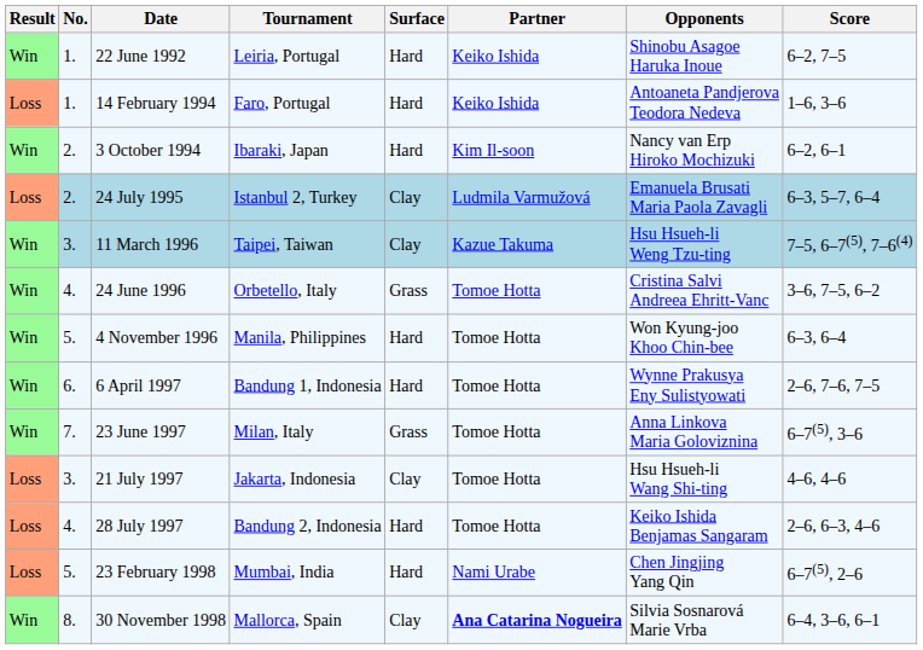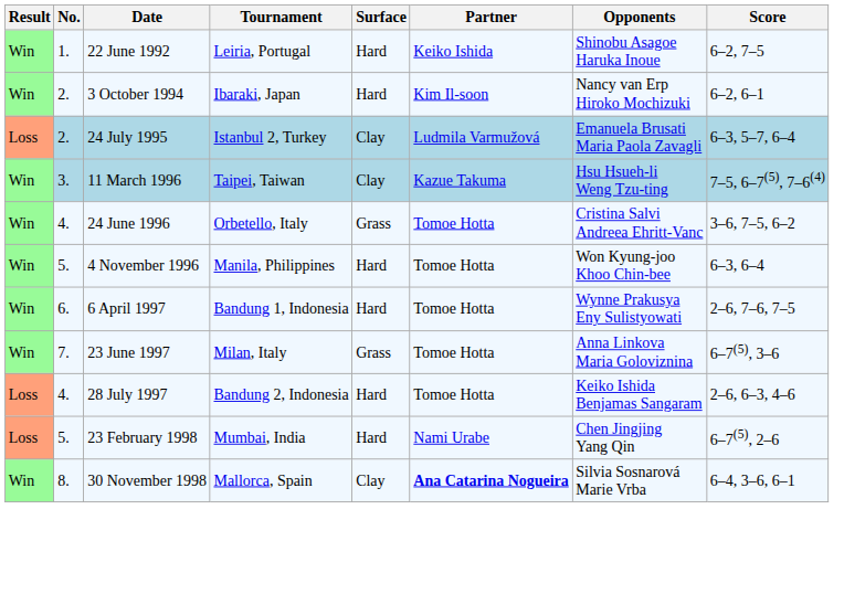- row: Loss | 1. | 14 February 1994 | Faro, Portugal | Hard | Keiko Ishida | Antoaneta Pandjerova Teodora Nedeva | 1–6, 3–6
- row: Loss | 3. | 21 July 1997 | Jakarta, Indonesia | Clay | Tomoe Hotta | Hsu Hsueh-li Wang Shi-ting | 4–6, 4–6
